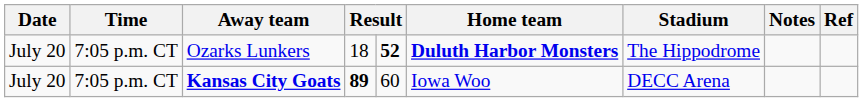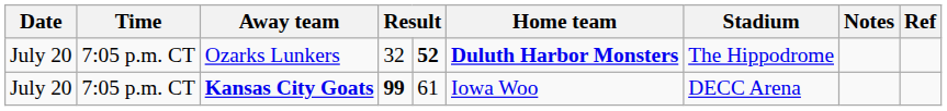Ozarks Lunkers | column 4: 18 -> 32
Kansas City Goats | column 4: 89 -> 99
Kansas City Goats | column 5: 60 -> 61
